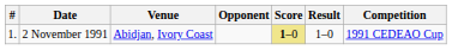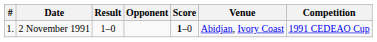columns swapped: Venue <-> Result
2 November 1991 | Score: khaki background -> no background
